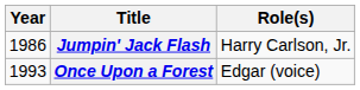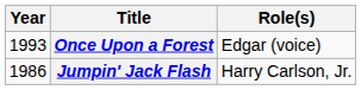rows swapped: Jumpin' Jack Flash <-> Once Upon a Forest
